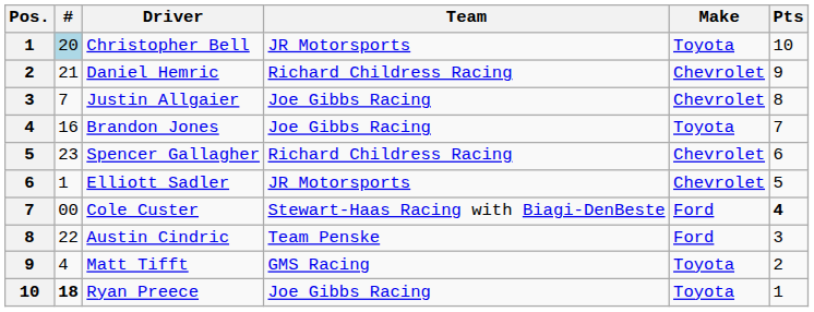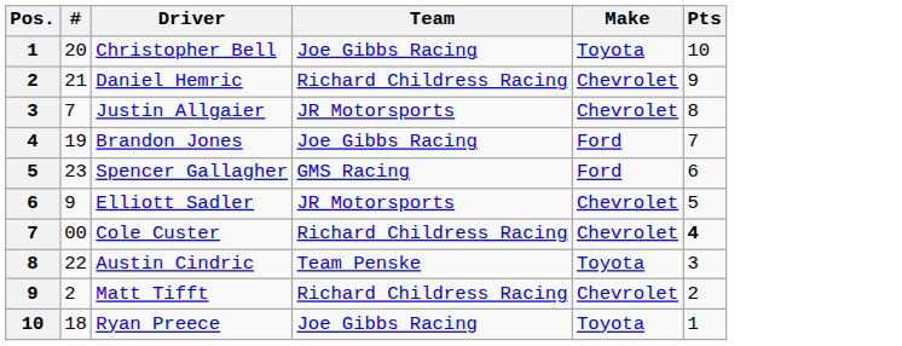Christopher Bell | #: lightblue background -> no background
Christopher Bell | Team: JR Motorsports -> Joe Gibbs Racing
Justin Allgaier | Team: Joe Gibbs Racing -> JR Motorsports
Brandon Jones | #: 16 -> 19
Brandon Jones | Make: Toyota -> Ford
Spencer Gallagher | Team: Richard Childress Racing -> GMS Racing
Spencer Gallagher | Make: Chevrolet -> Ford
Elliott Sadler | #: 1 -> 9
Cole Custer | Team: Stewart-Haas Racing with Biagi-DenBeste -> Richard Childress Racing
Cole Custer | Make: Ford -> Chevrolet
Austin Cindric | Make: Ford -> Toyota
Matt Tifft | #: 4 -> 2
Matt Tifft | Team: GMS Racing -> Richard Childress Racing
Matt Tifft | Make: Toyota -> Chevrolet
Ryan Preece | #: bold -> normal
